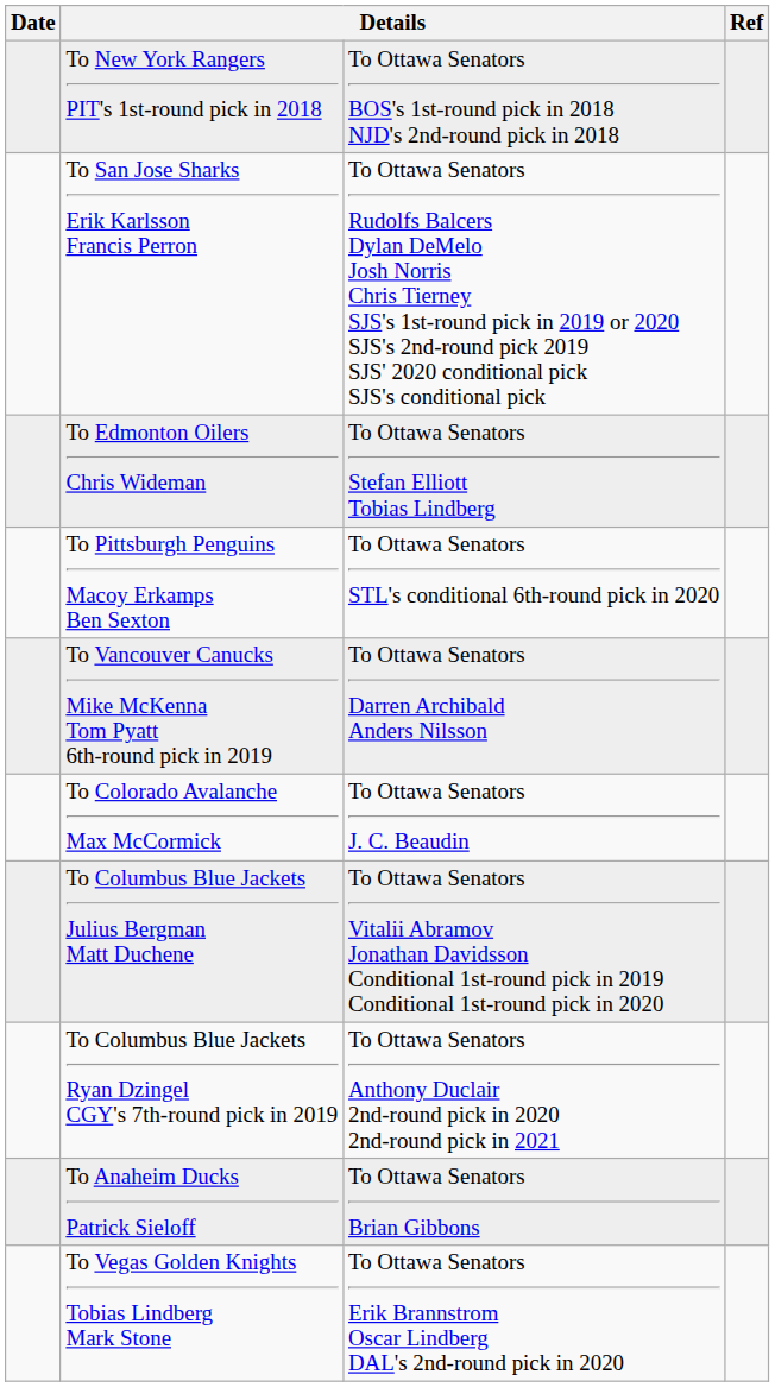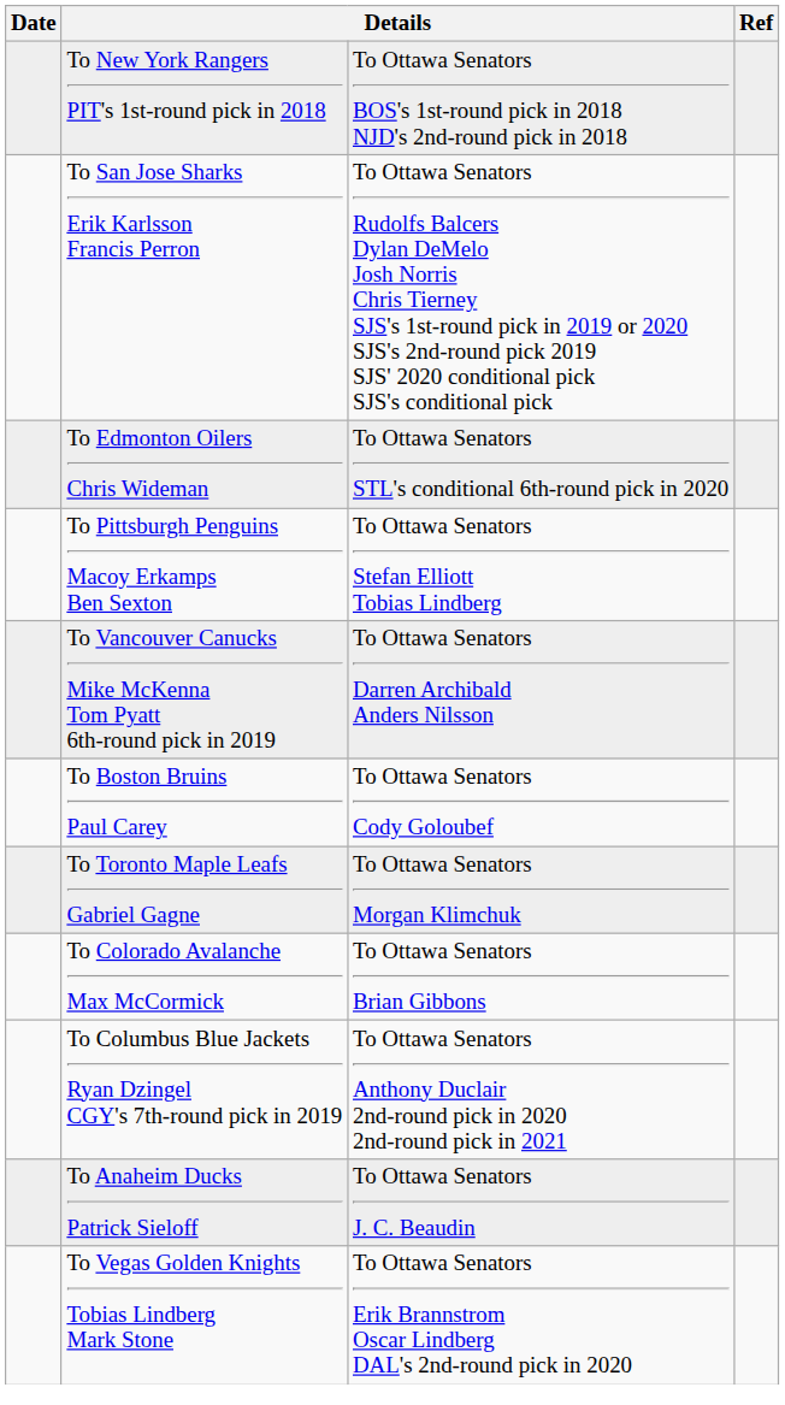To Edmonton Oilers Chris Wideman | column 3: To Ottawa Senators Stefan Elliott Tobias Lindberg -> To Ottawa Senators STL's conditional 6th-round pick in 2020
To Pittsburgh Penguins Macoy Erkamps Ben Sexton | column 3: To Ottawa Senators STL's conditional 6th-round pick in 2020 -> To Ottawa Senators Stefan Elliott Tobias Lindberg
+ row: To Boston Bruins Paul Carey | To Ottawa Senators Cody Goloubef
+ row: To Toronto Maple Leafs Gabriel Gagne | To Ottawa Senators Morgan Klimchuk
To Colorado Avalanche Max McCormick | column 3: To Ottawa Senators J. C. Beaudin -> To Ottawa Senators Brian Gibbons
- row: To Columbus Blue Jackets Julius Bergman Matt Duchene | To Ottawa Senators Vitalii Abramov Jonathan Davidsson Conditional 1st-round pick in 2019 Conditional 1st-round pick in 2020
To Anaheim Ducks Patrick Sieloff | column 3: To Ottawa Senators Brian Gibbons -> To Ottawa Senators J. C. Beaudin
